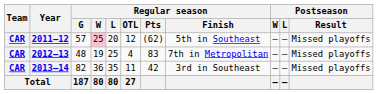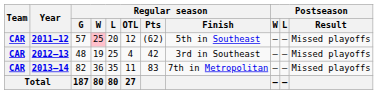2012–13 | Regular season / Pts: 83 -> 42
2012–13 | Regular season / Finish: 7th in Metropolitan -> 3rd in Southeast
2013–14 | Regular season / Pts: 42 -> 83
2013–14 | Regular season / Finish: 3rd in Southeast -> 7th in Metropolitan
